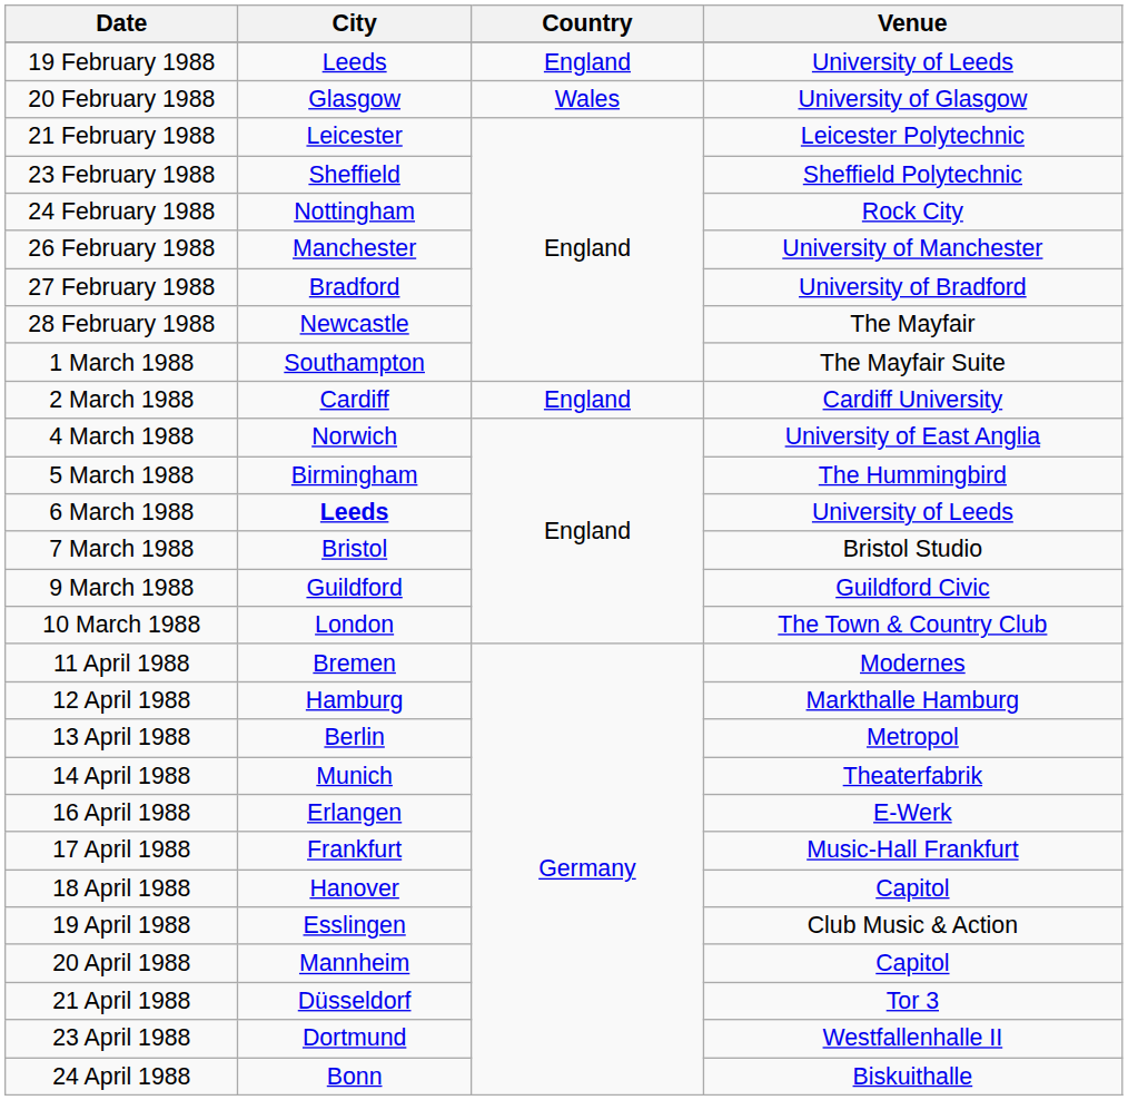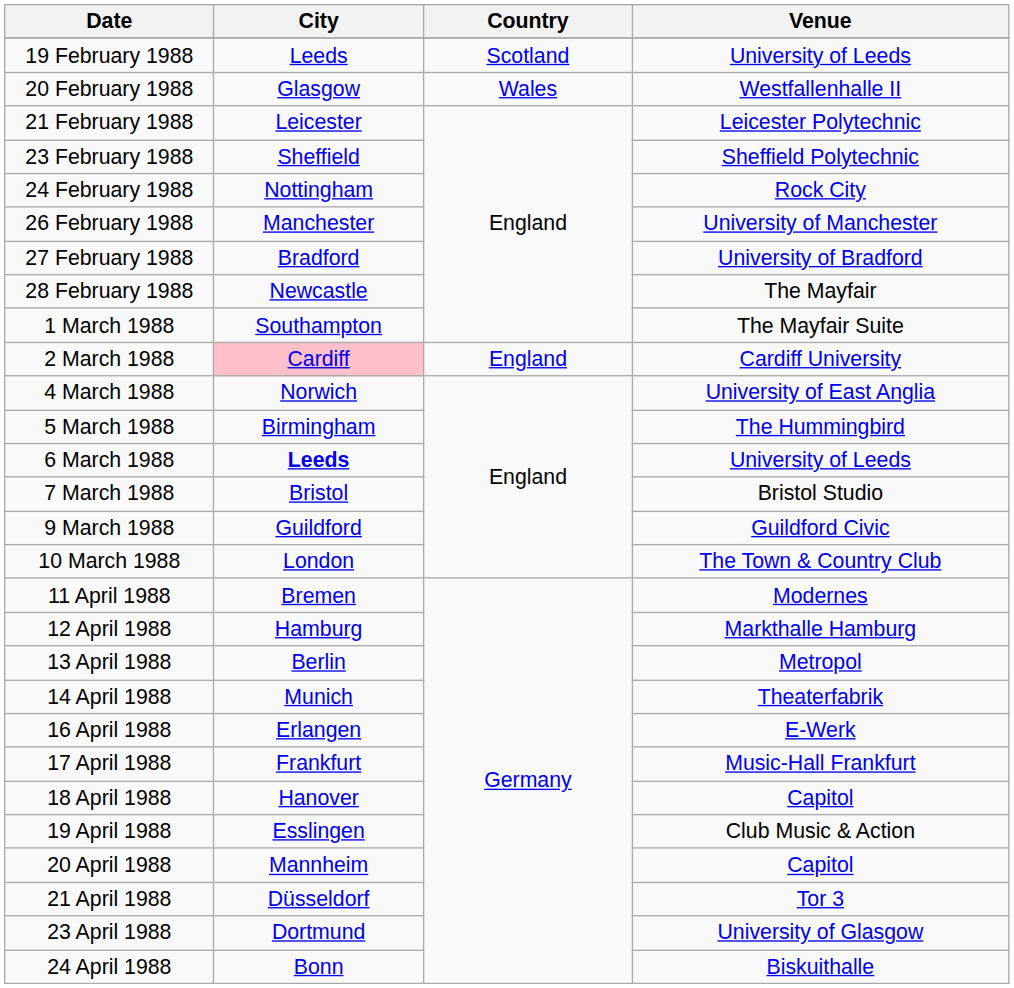19 February 1988 | Country: England -> Scotland
20 February 1988 | Venue: University of Glasgow -> Westfallenhalle II
2 March 1988 | City: no background -> pink background
23 April 1988 | Venue: Westfallenhalle II -> University of Glasgow
